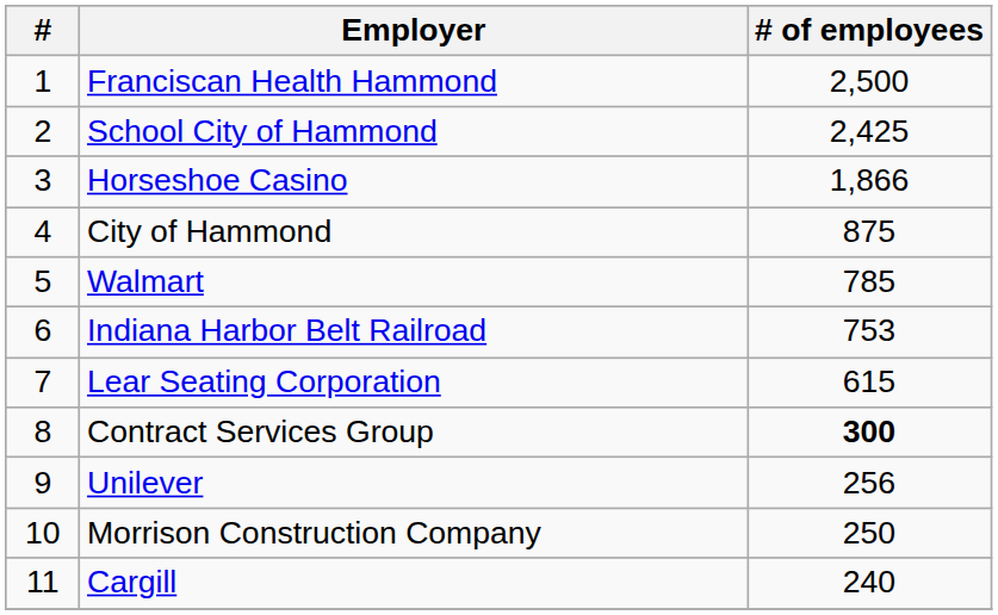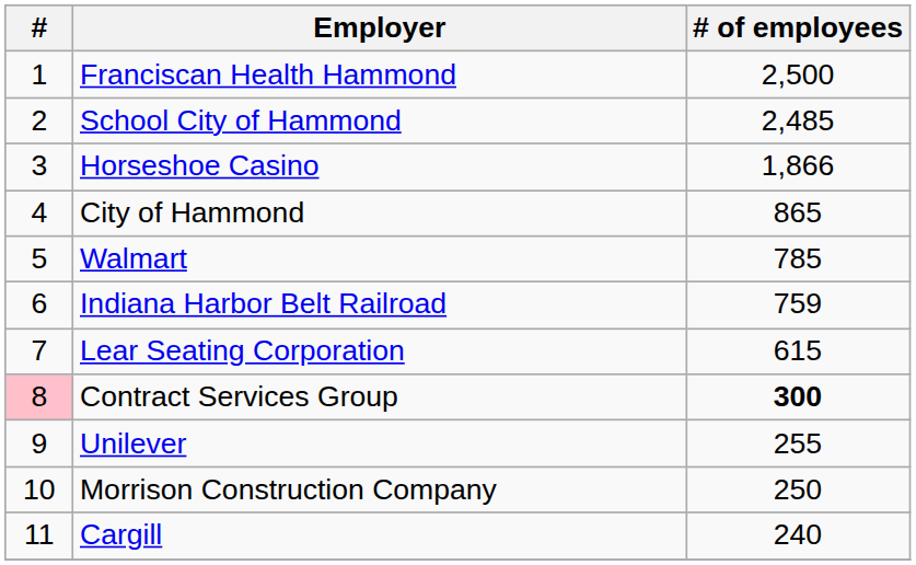School City of Hammond | # of employees: 2,425 -> 2,485
City of Hammond | # of employees: 875 -> 865
Indiana Harbor Belt Railroad | # of employees: 753 -> 759
Contract Services Group | #: no background -> pink background
Unilever | # of employees: 256 -> 255
